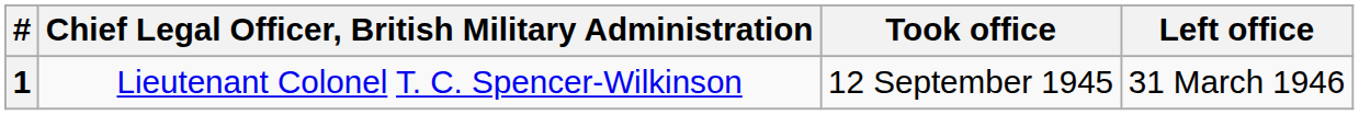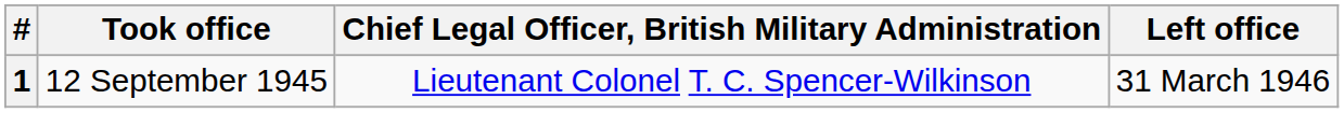columns swapped: Chief Legal Officer, British Military Administration <-> Took office
